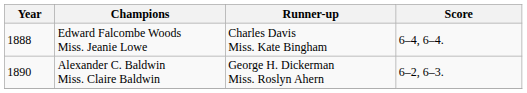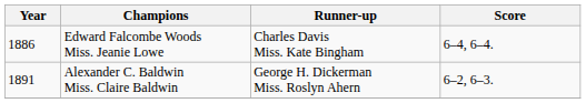Edward Falcombe Woods Miss. Jeanie Lowe | Year: 1888 -> 1886
Alexander C. Baldwin Miss. Claire Baldwin | Year: 1890 -> 1891
